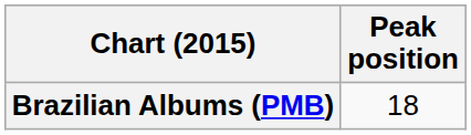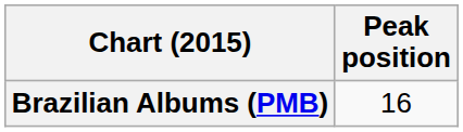Brazilian Albums (PMB) | Peak position: 18 -> 16
